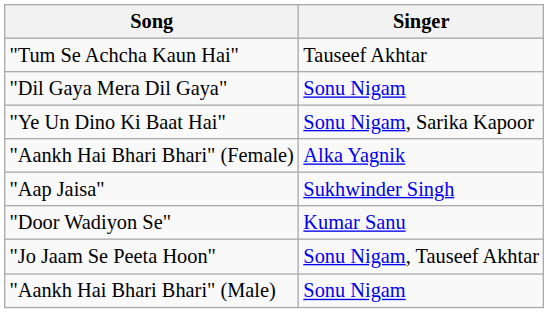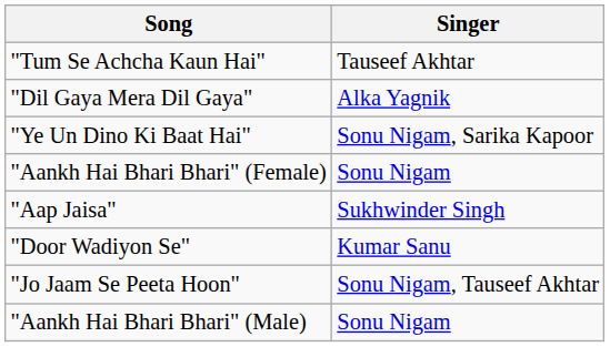"Dil Gaya Mera Dil Gaya" | Singer: Sonu Nigam -> Alka Yagnik
"Aankh Hai Bhari Bhari" (Female) | Singer: Alka Yagnik -> Sonu Nigam
